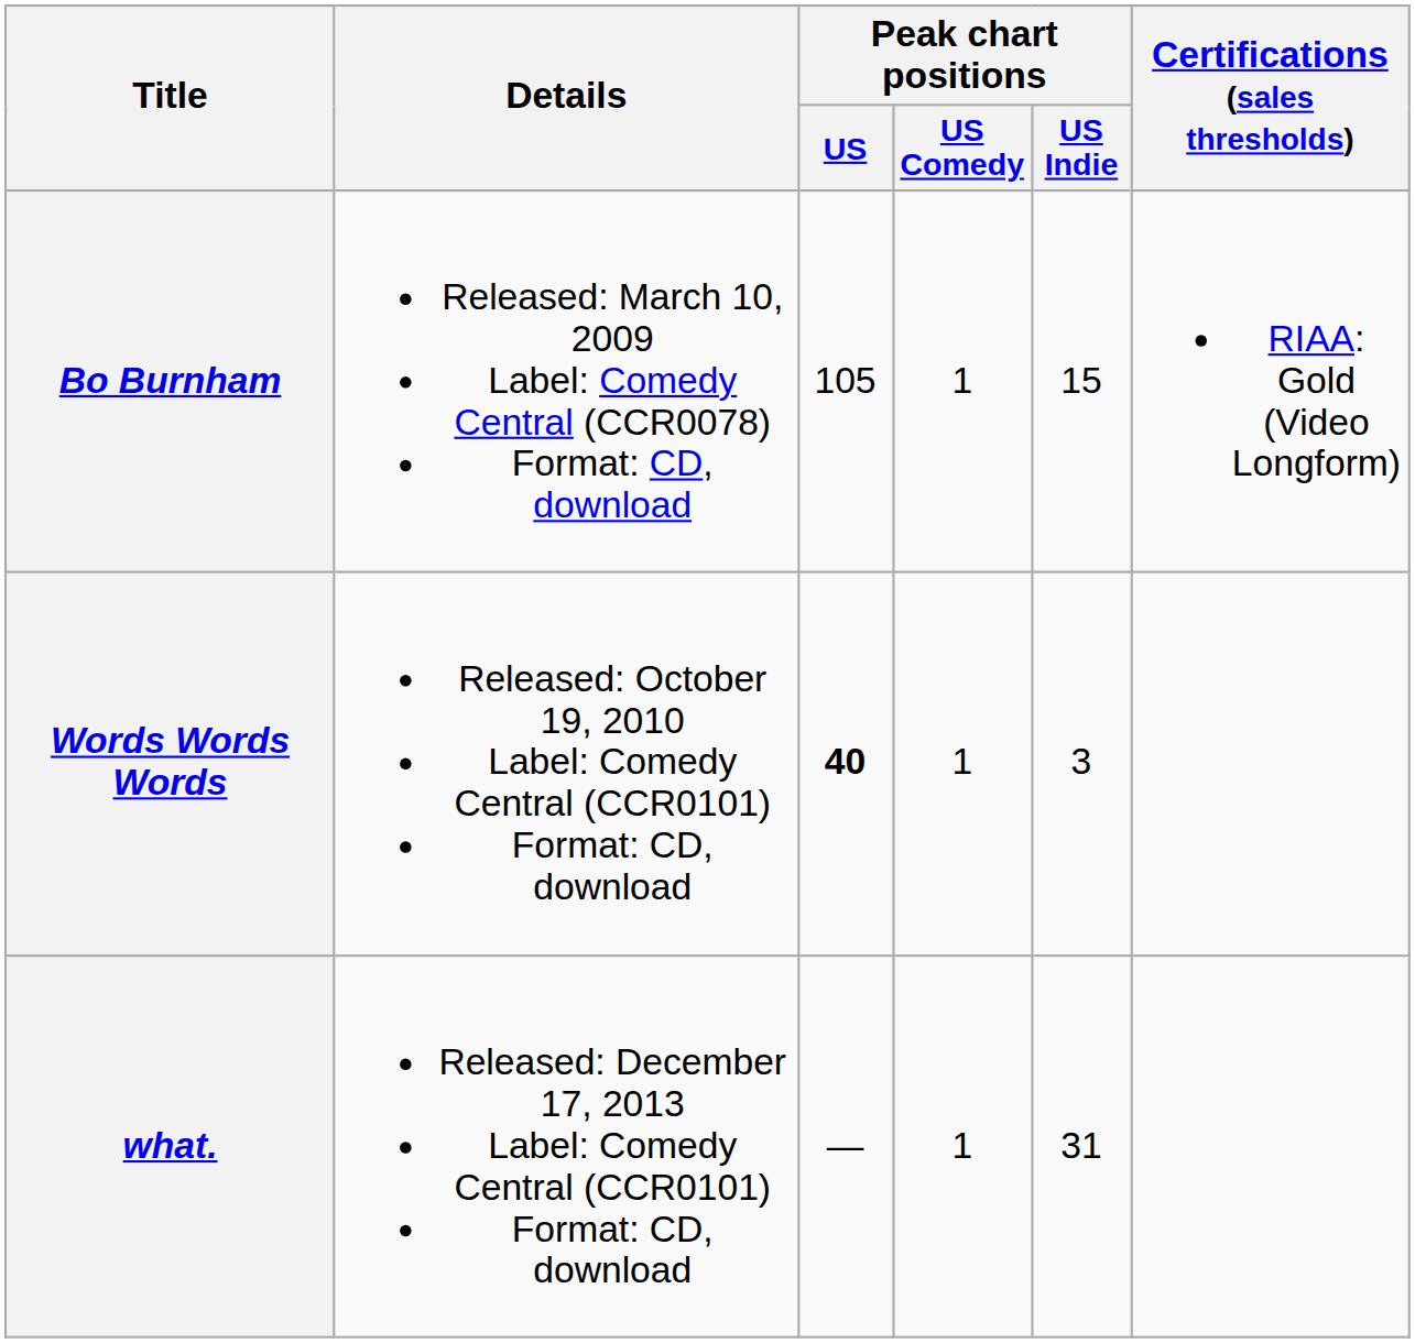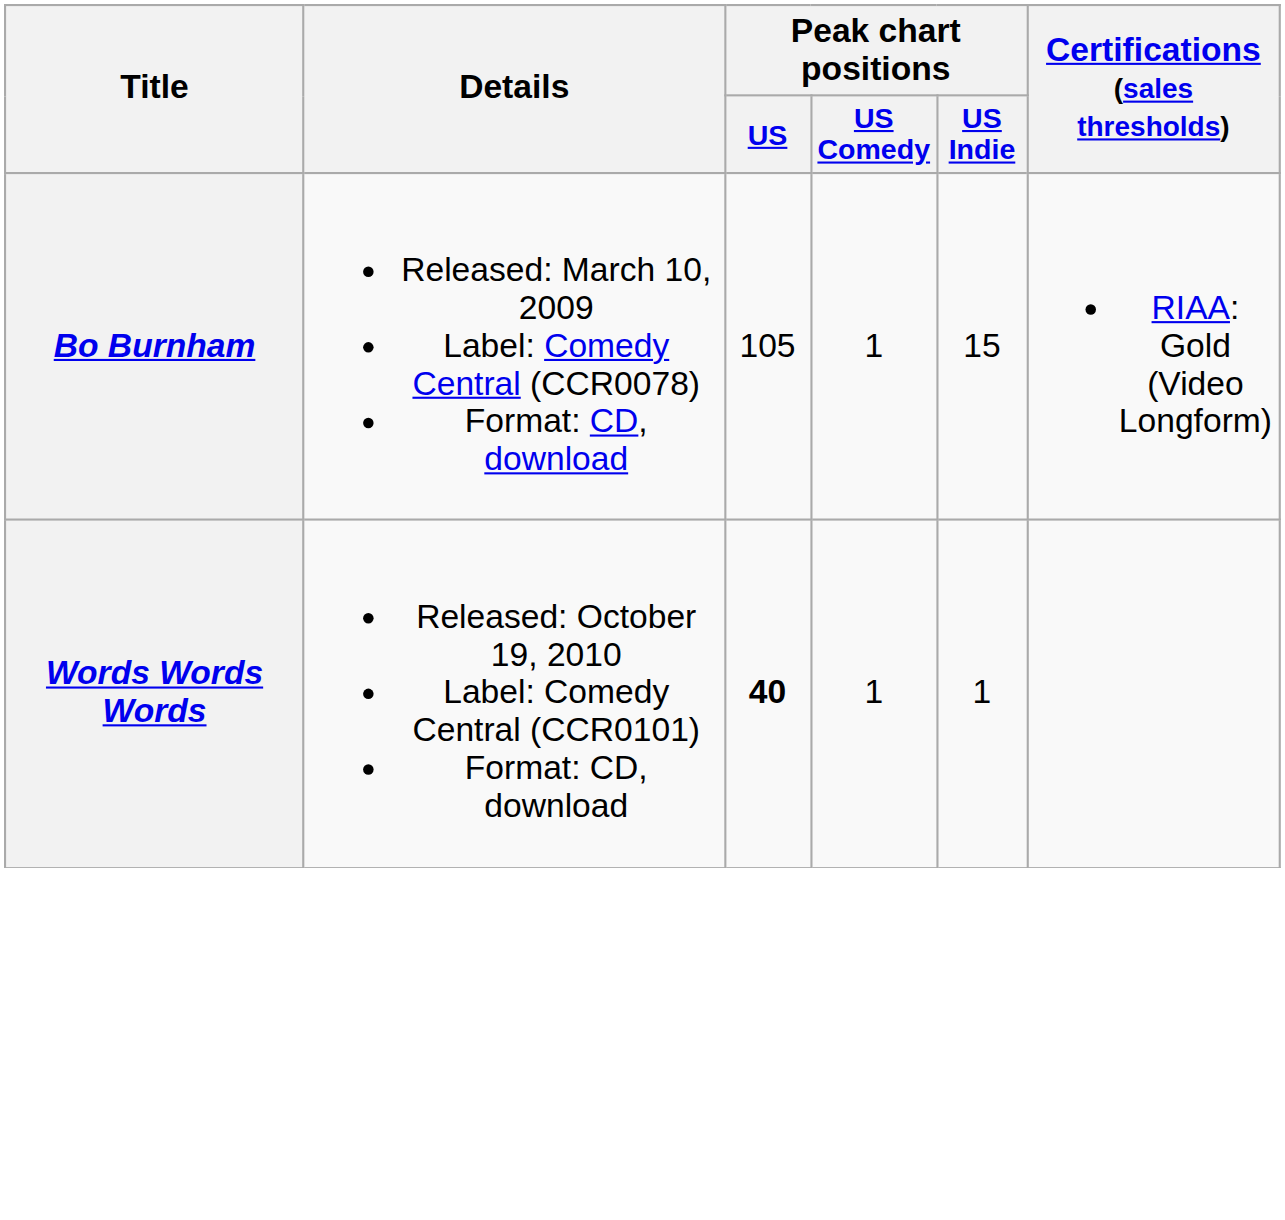Words Words Words | Peak chart positions / US Indie: 3 -> 1
- row: what. | Released: December 17, 2013 Label: Comedy Central (CCR0101) Format: CD, download | — | 1 | 31
